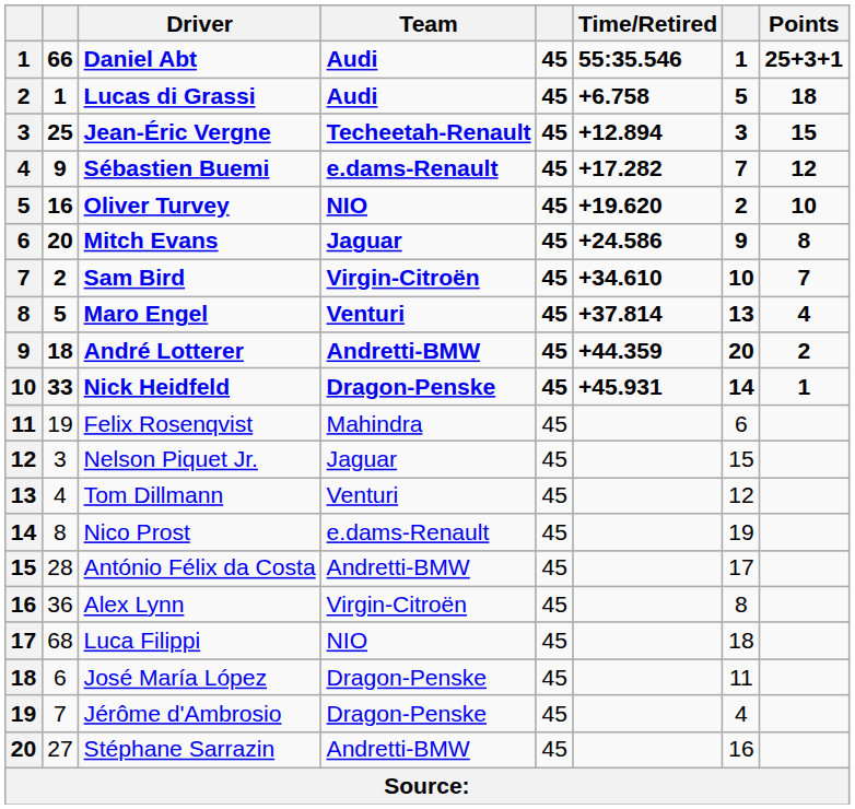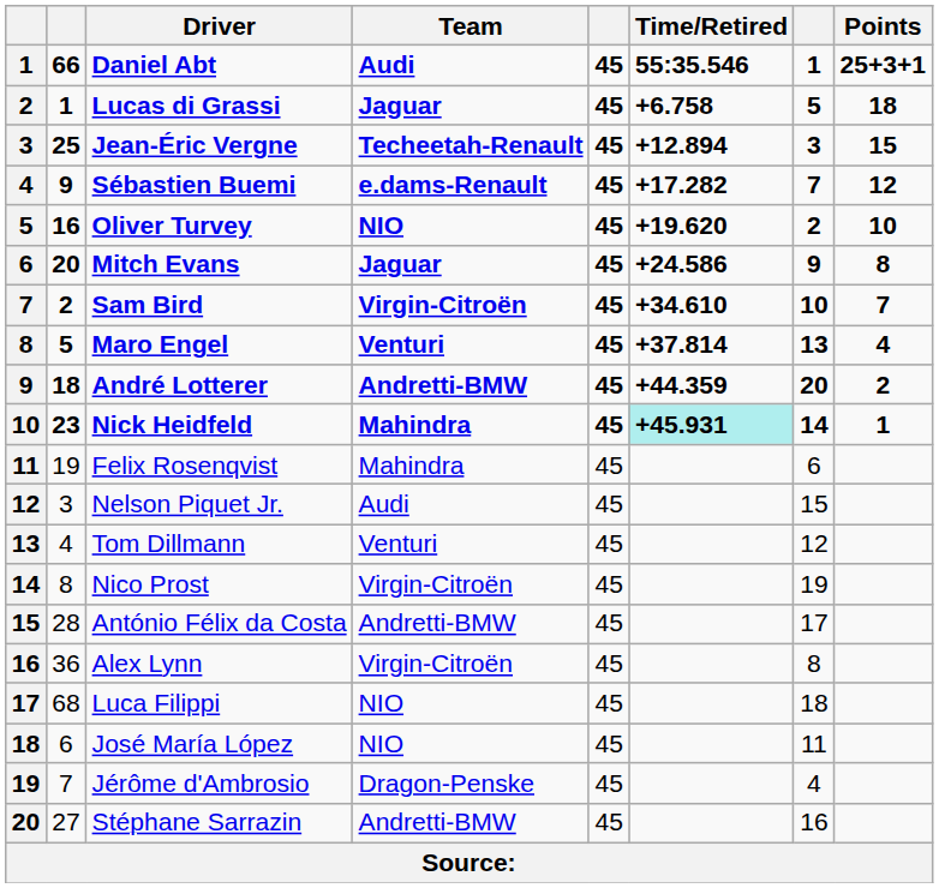Lucas di Grassi | Team: Audi -> Jaguar
Nick Heidfeld | column 2: 33 -> 23
Nick Heidfeld | Team: Dragon-Penske -> Mahindra
Nick Heidfeld | Time/Retired: no background -> paleturquoise background
Nelson Piquet Jr. | Team: Jaguar -> Audi
Nico Prost | Team: e.dams-Renault -> Virgin-Citroën
José María López | Team: Dragon-Penske -> NIO
